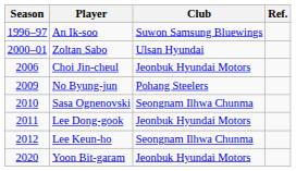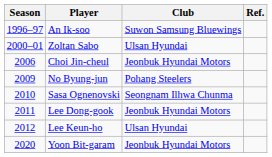Lee Keun-ho | Club: Seongnam Ilhwa Chunma -> Ulsan Hyundai
